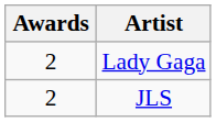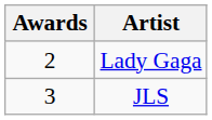JLS | Awards: 2 -> 3
